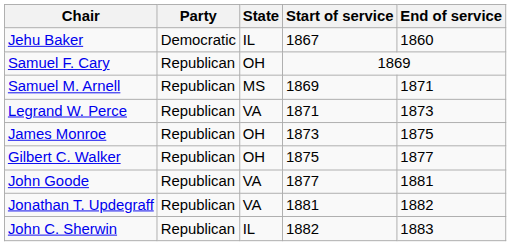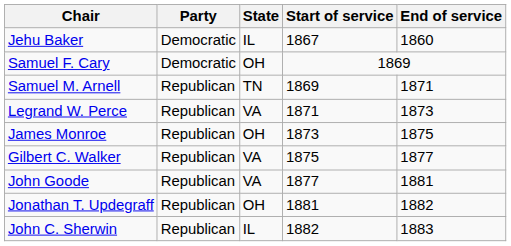Samuel F. Cary | Party: Republican -> Democratic
Samuel M. Arnell | State: MS -> TN
Gilbert C. Walker | State: OH -> VA
Jonathan T. Updegraff | State: VA -> OH
